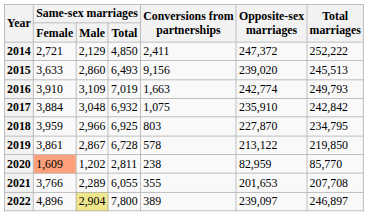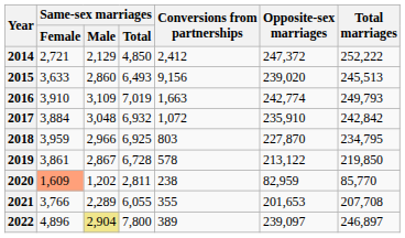2014 | Conversions from partnerships: 2,411 -> 2,412
2017 | Conversions from partnerships: 1,075 -> 1,072
